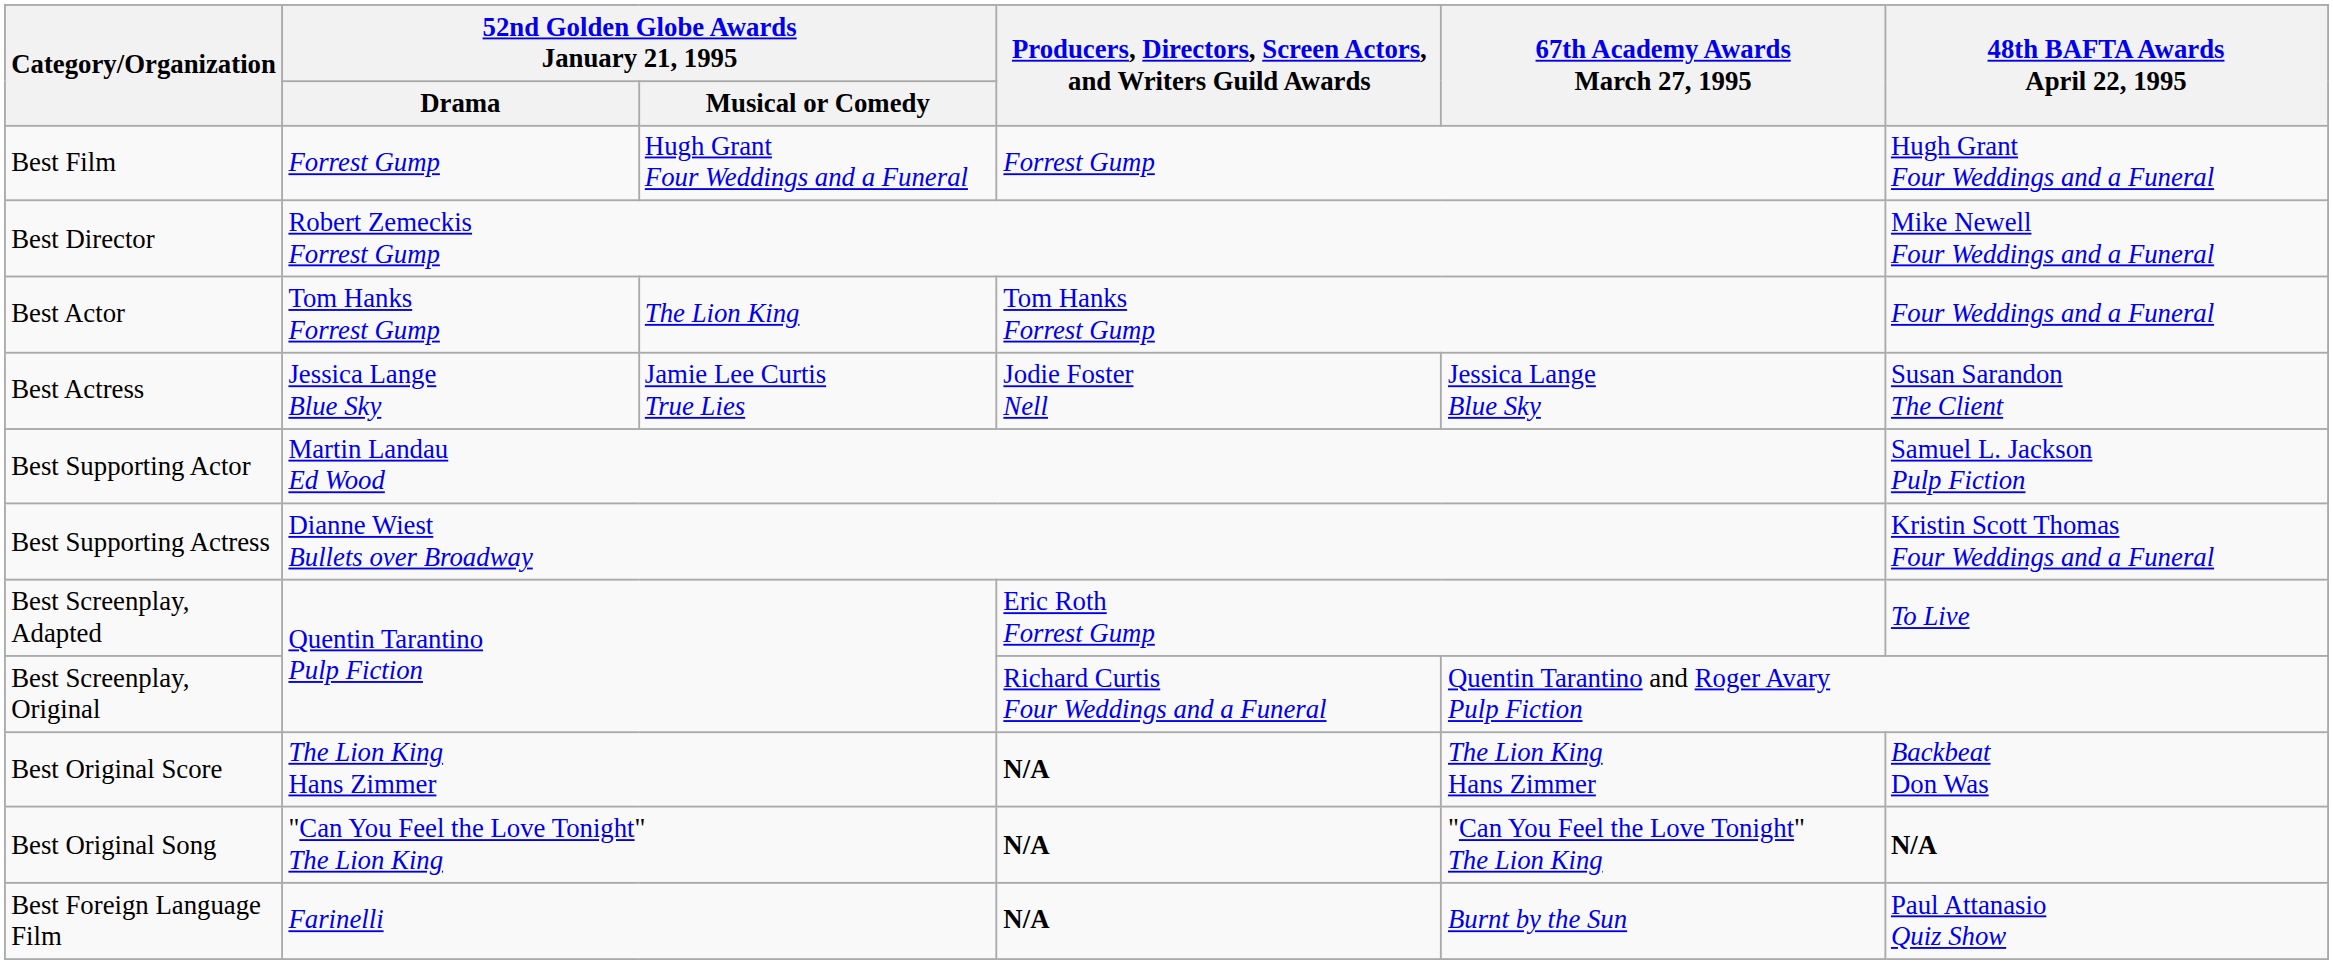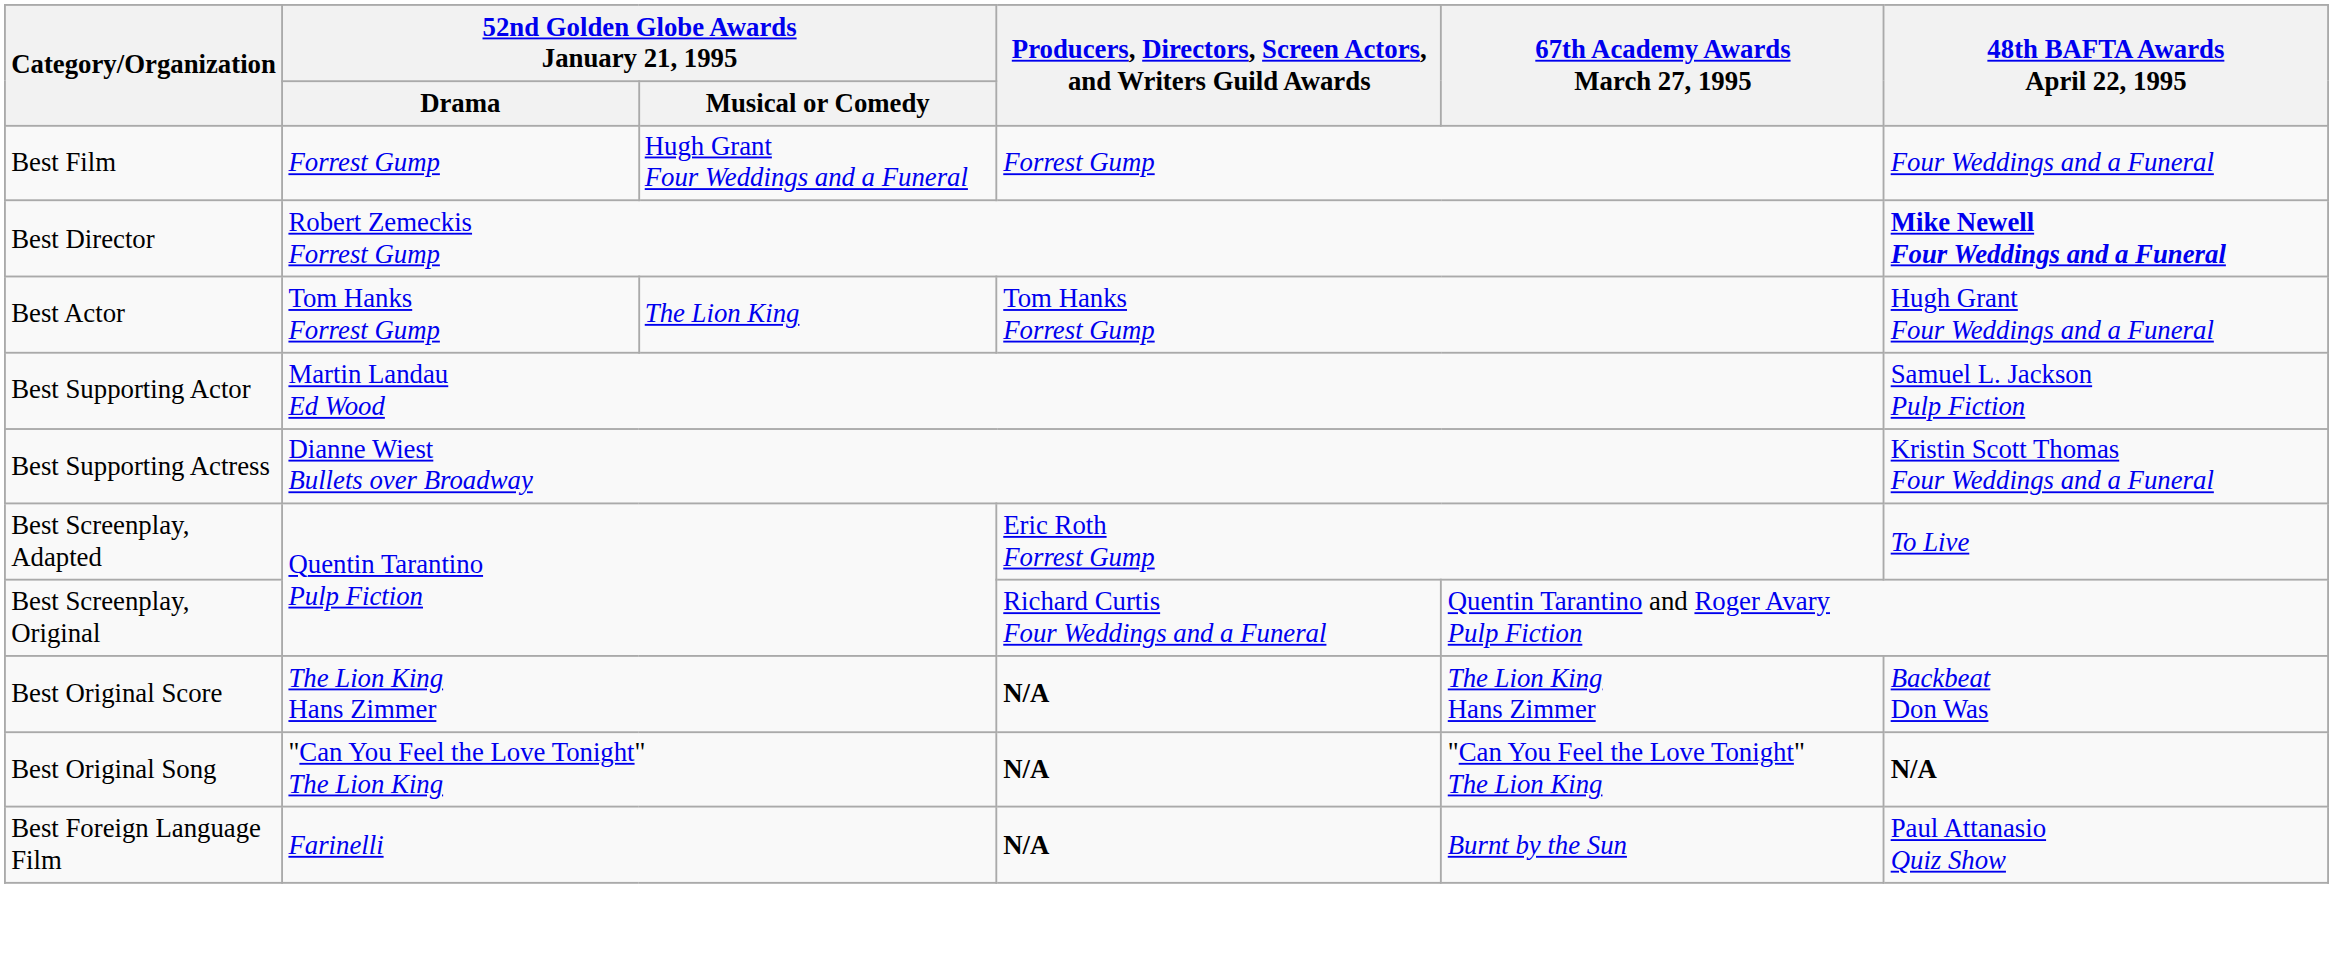Best Film | 48th BAFTA Awards April 22, 1995: Hugh Grant Four Weddings and a Funeral -> Four Weddings and a Funeral
Best Director | 48th BAFTA Awards April 22, 1995: normal -> bold
Best Actor | 48th BAFTA Awards April 22, 1995: Four Weddings and a Funeral -> Hugh Grant Four Weddings and a Funeral
- row: Best Actress | Jessica Lange Blue Sky | Jamie Lee Curtis True Lies | Jodie Foster Nell | Jessica Lange Blue Sky | Susan Sarandon The Client
